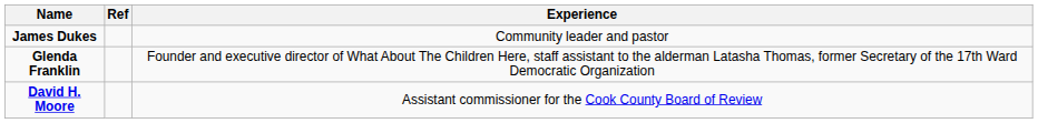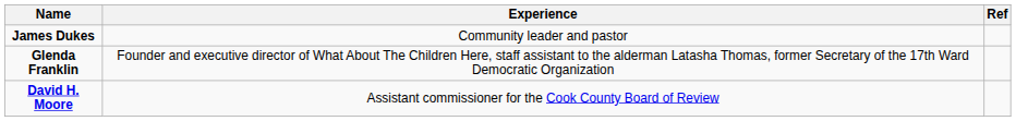columns swapped: Experience <-> Ref
